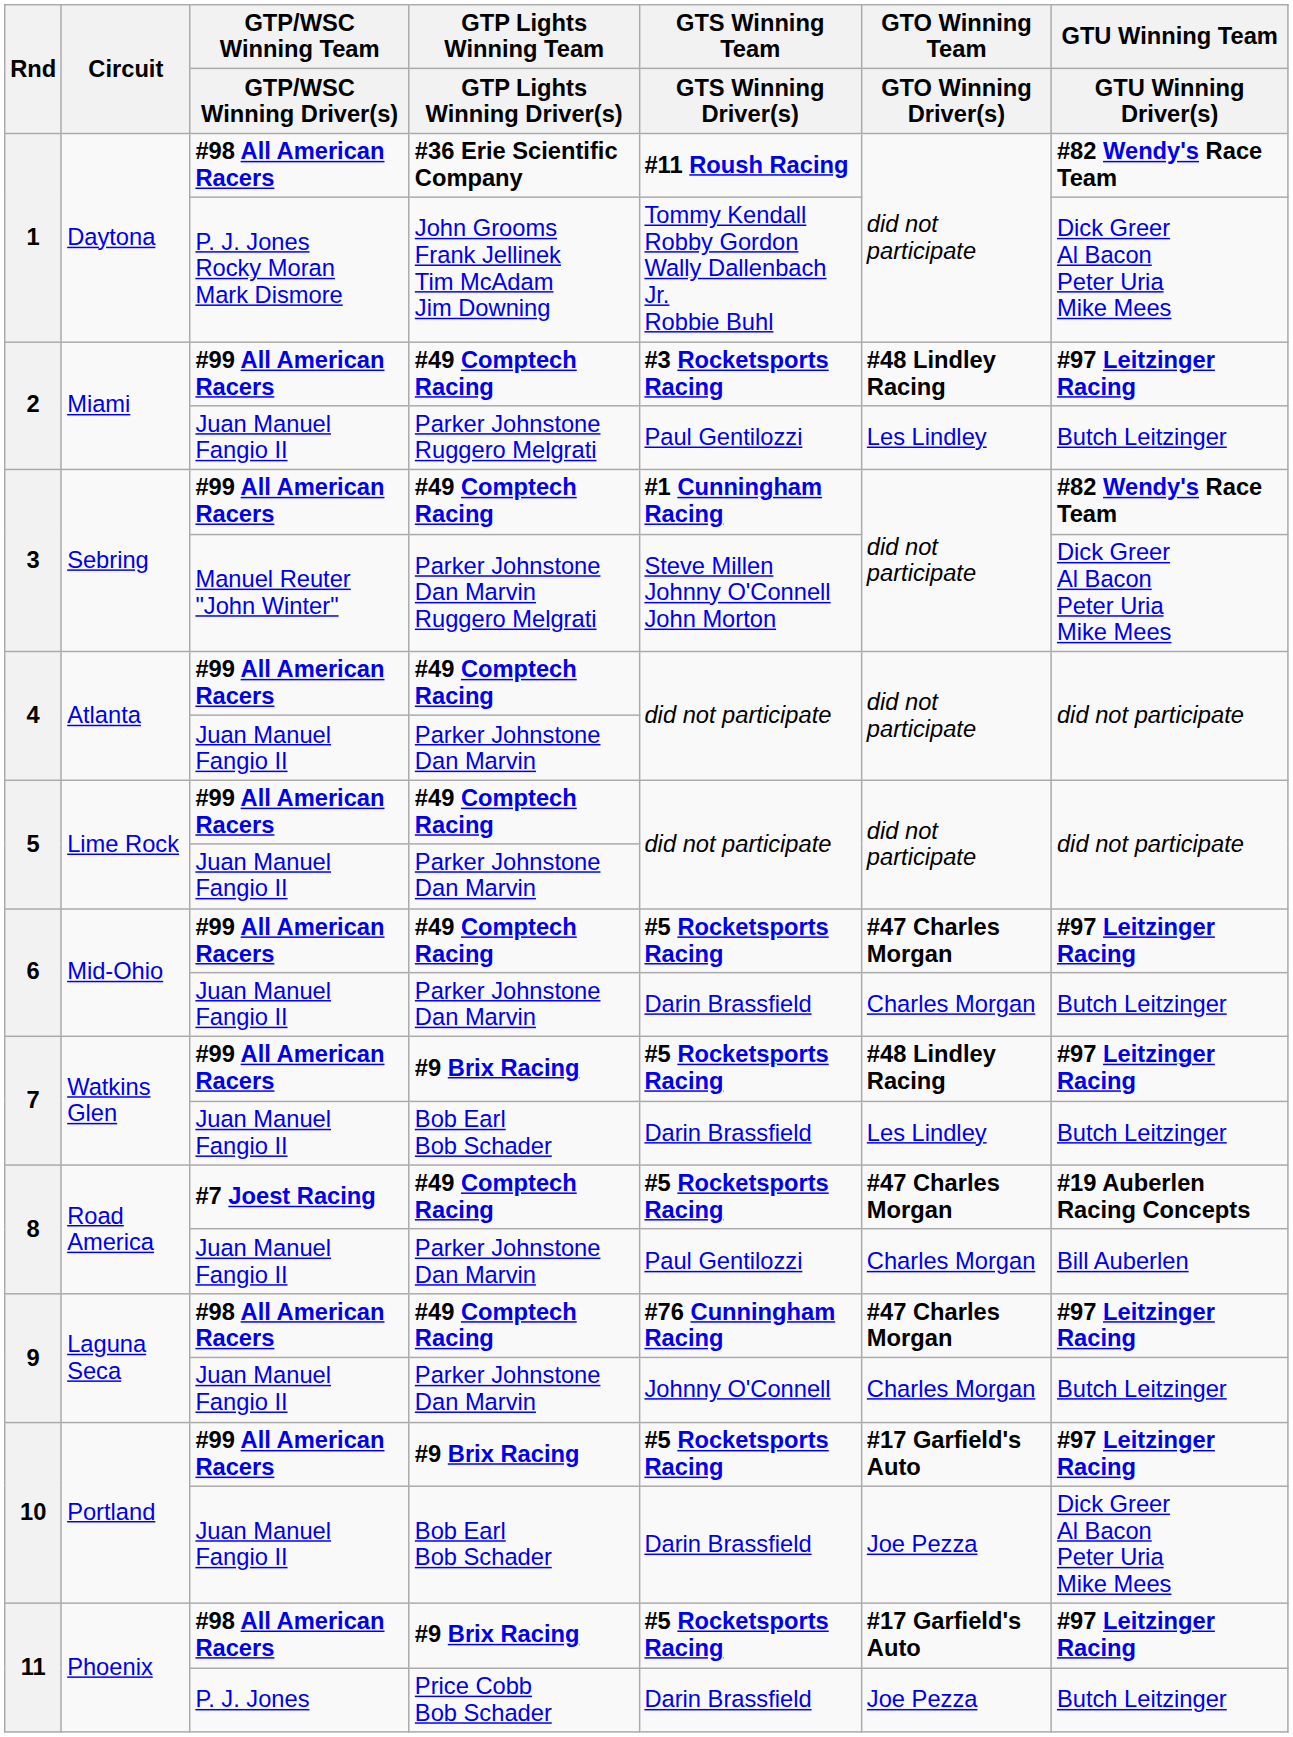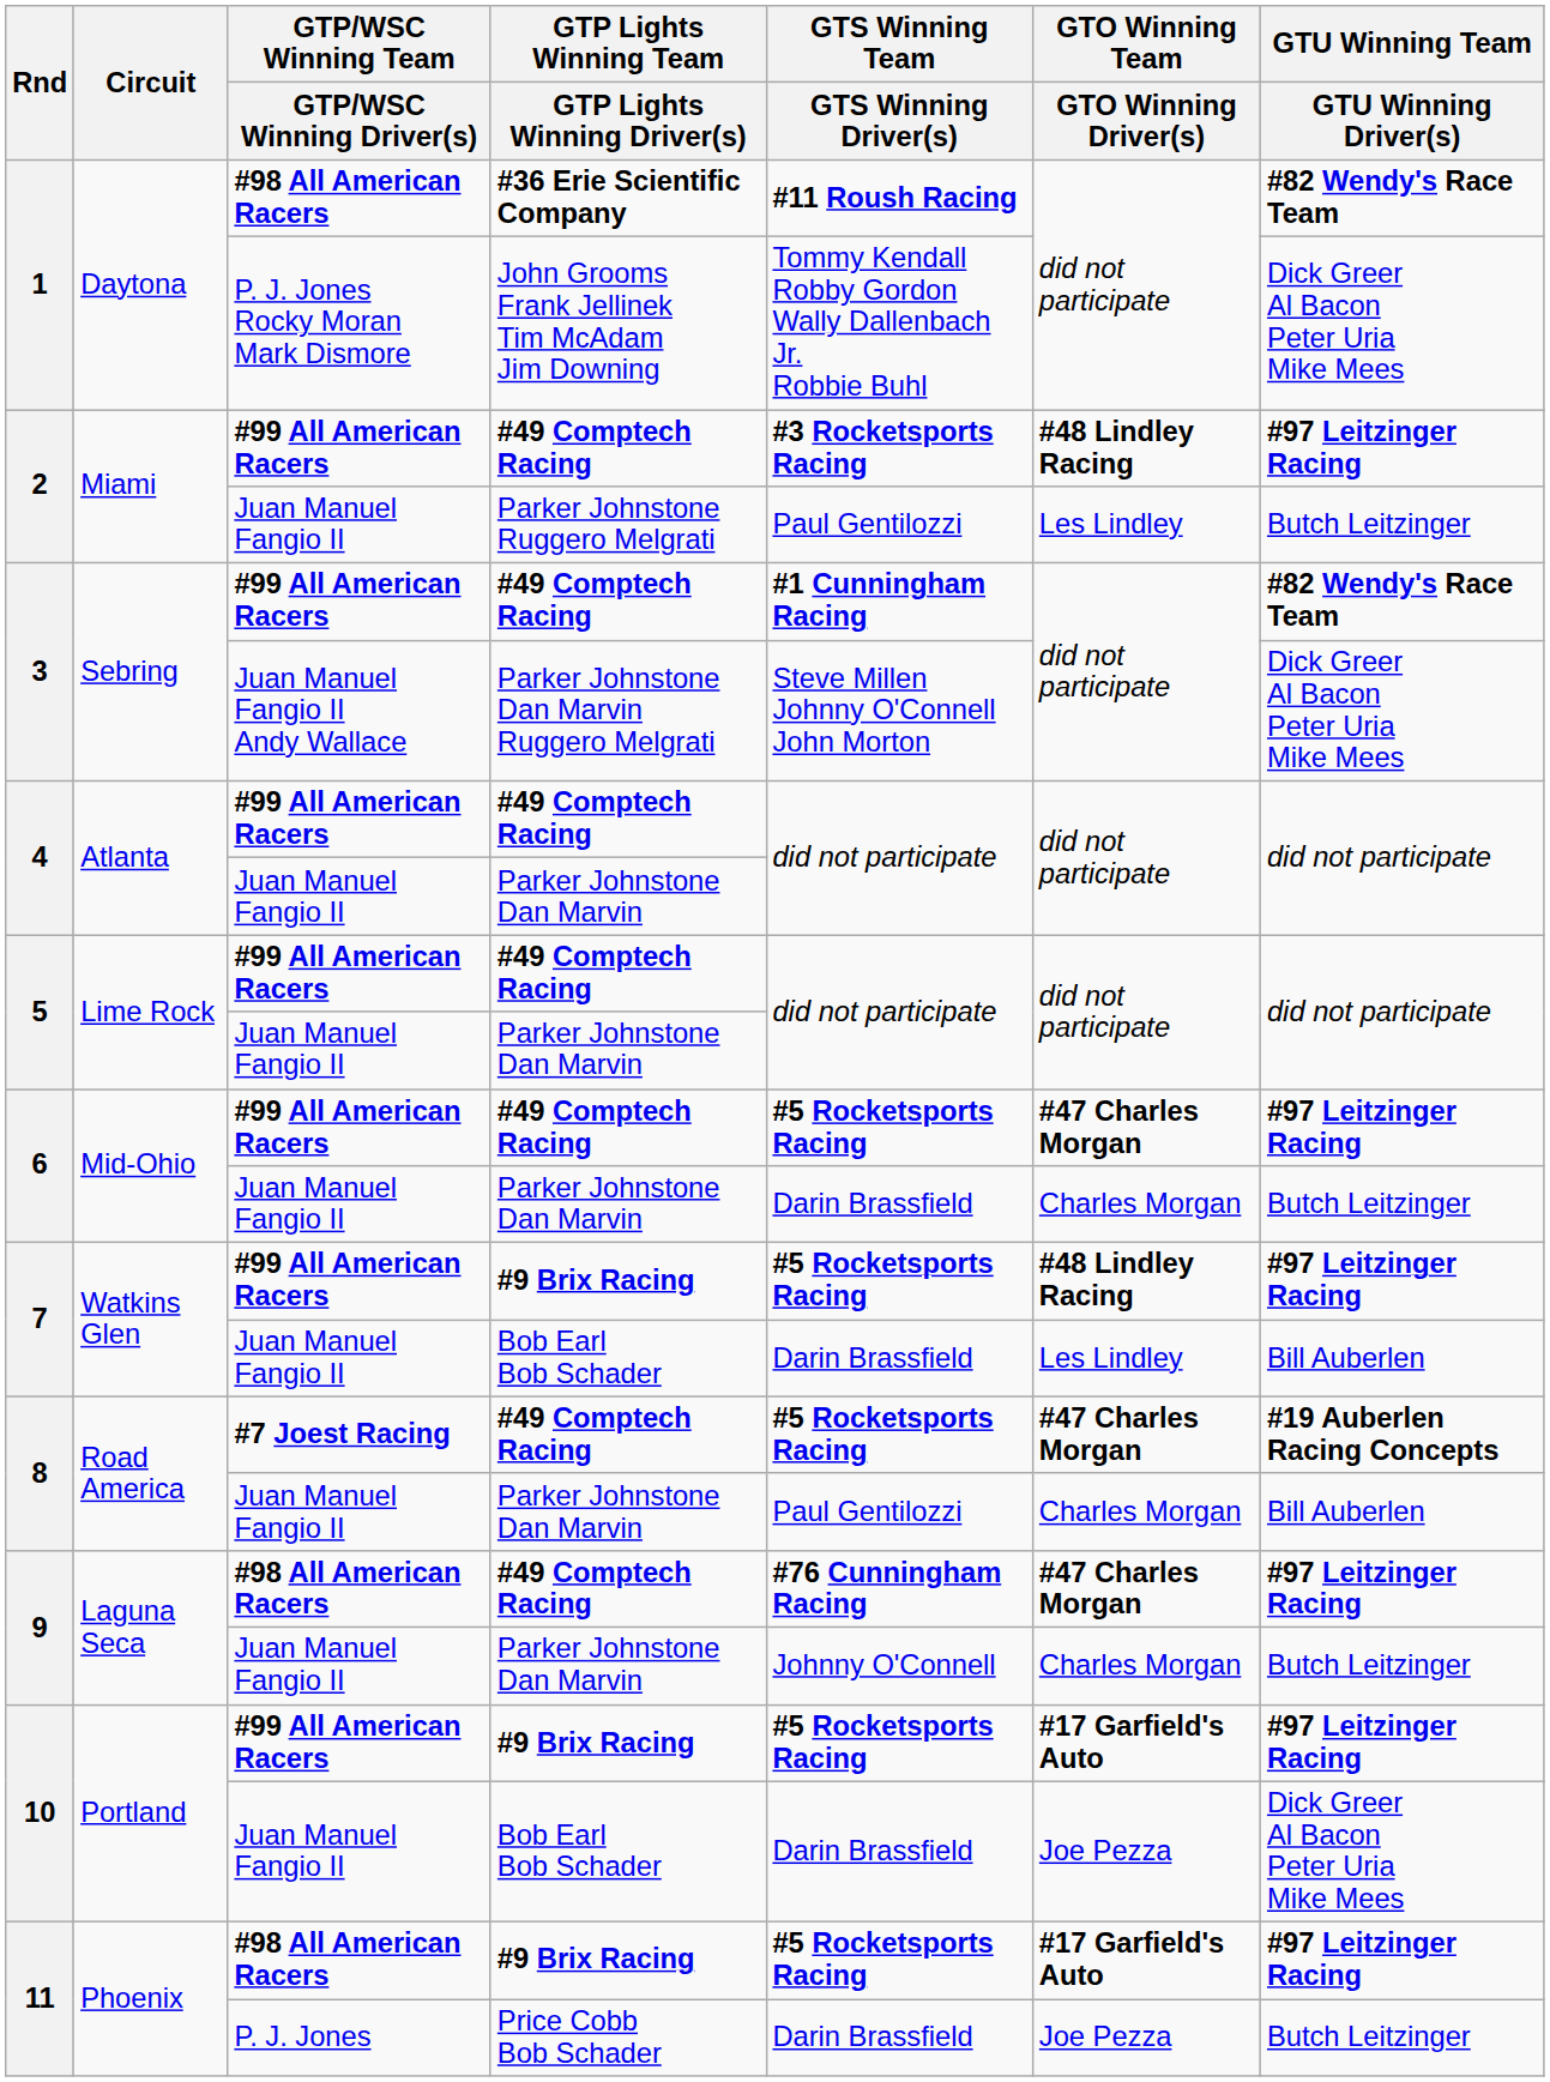3 / Parker Johnstone Dan Marvin Ruggero Melgrati | GTP/WSC Winning Team / GTP/WSC Winning Driver(s): Manuel Reuter "John Winter" -> Juan Manuel Fangio II Andy Wallace
7 / Bob Earl Bob Schader | GTU Winning Team / GTU Winning Driver(s): Butch Leitzinger -> Bill Auberlen
